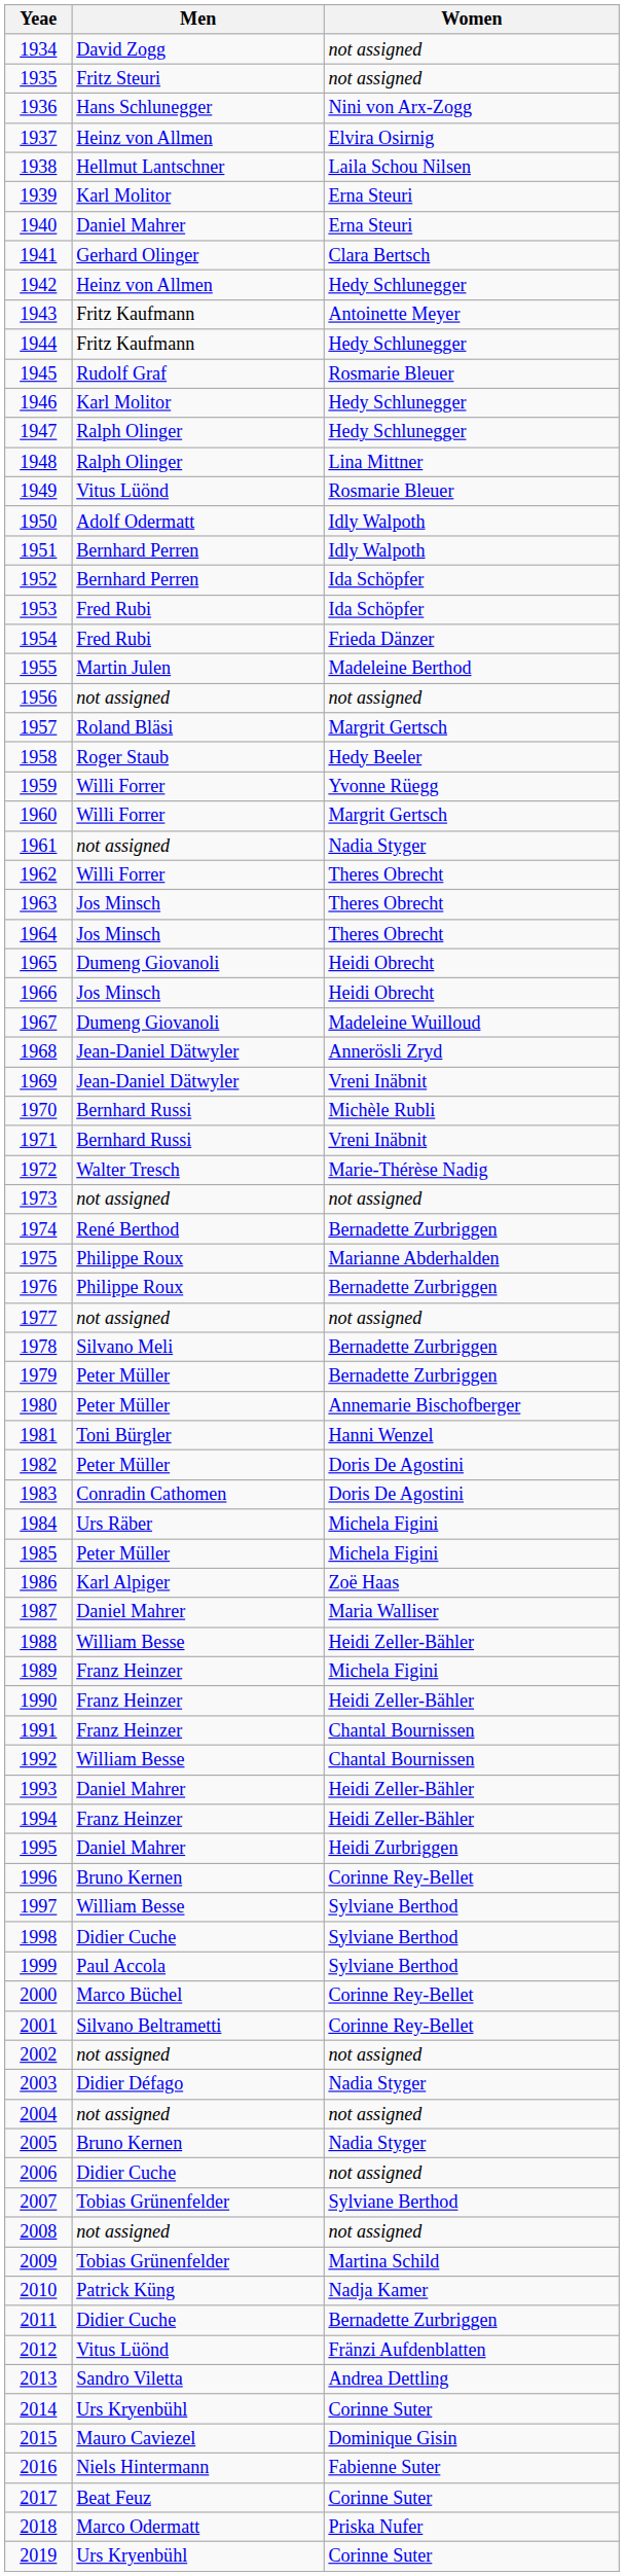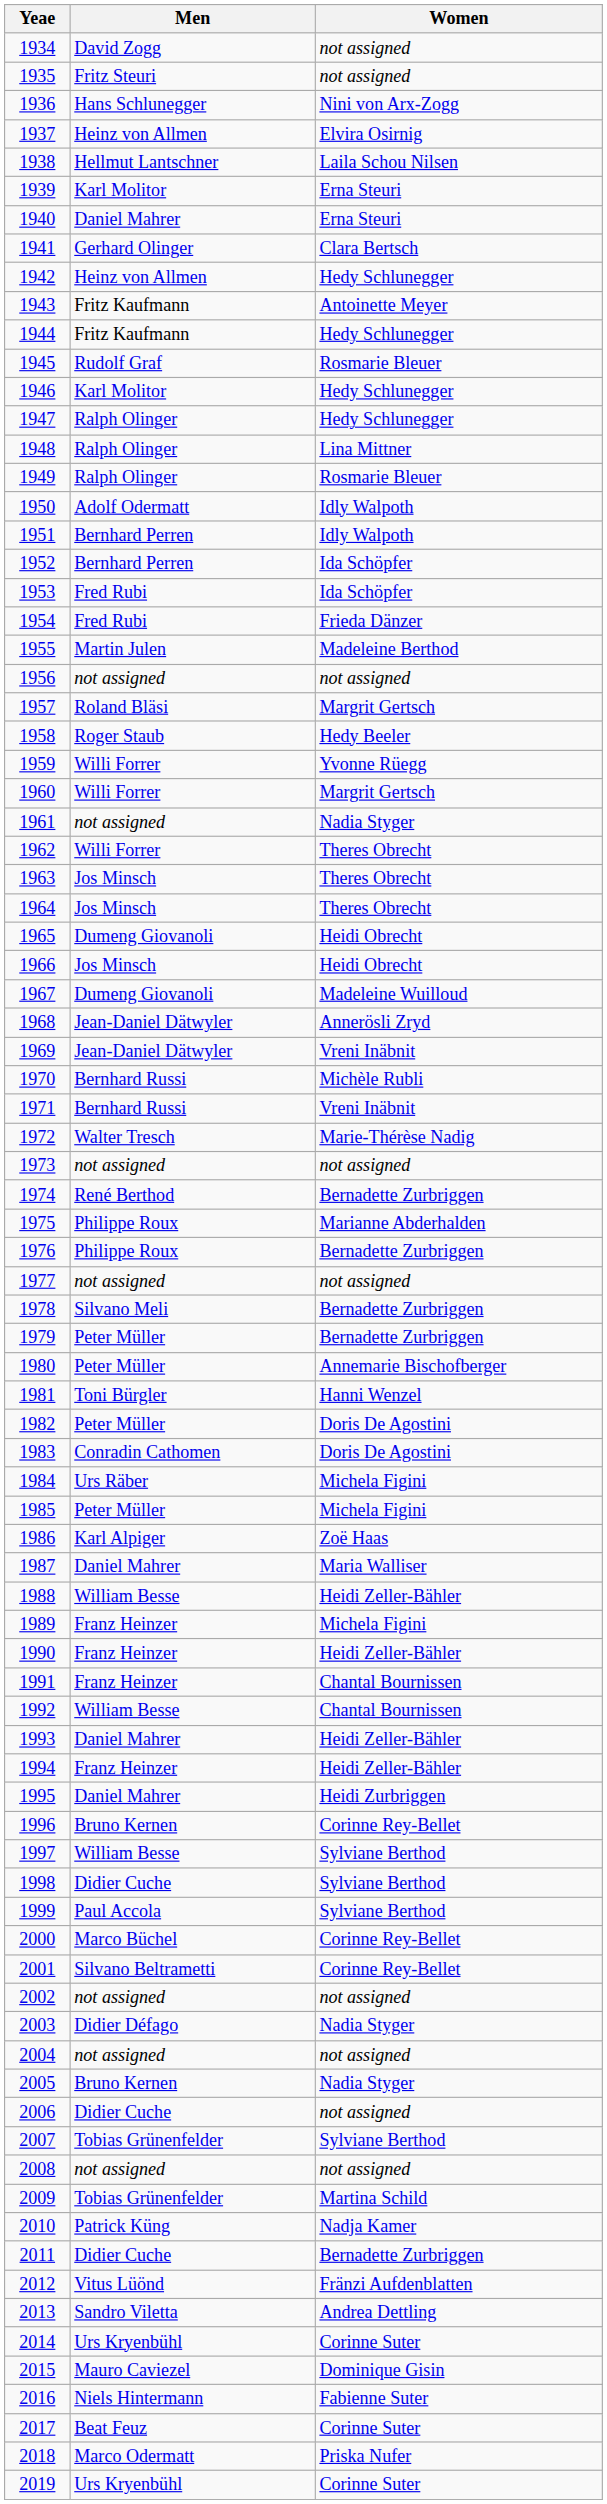1949 | Men: Vitus Lüönd -> Ralph Olinger
